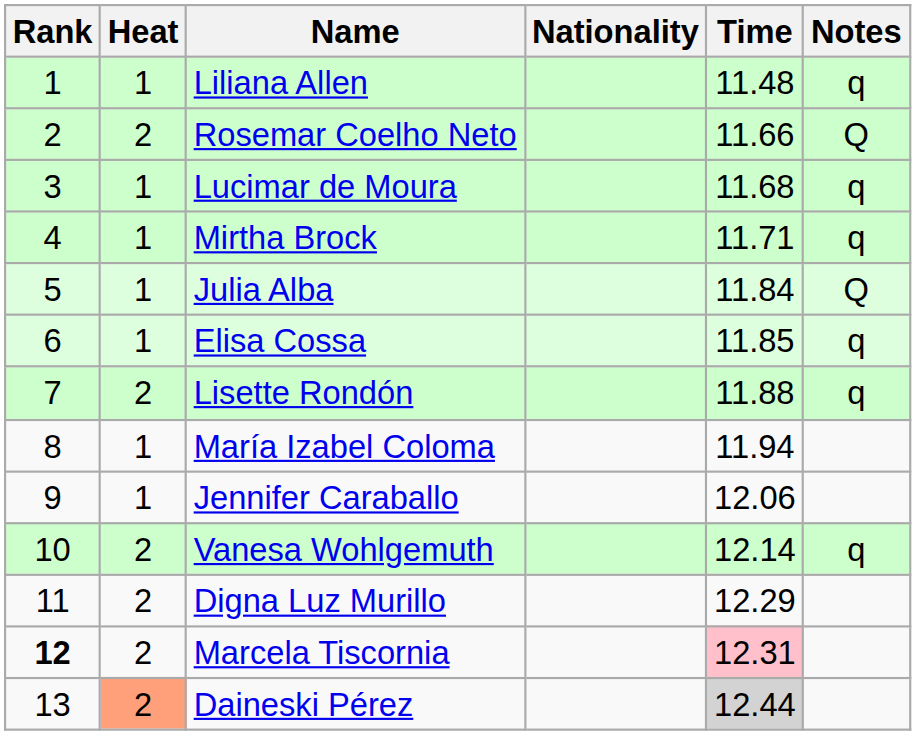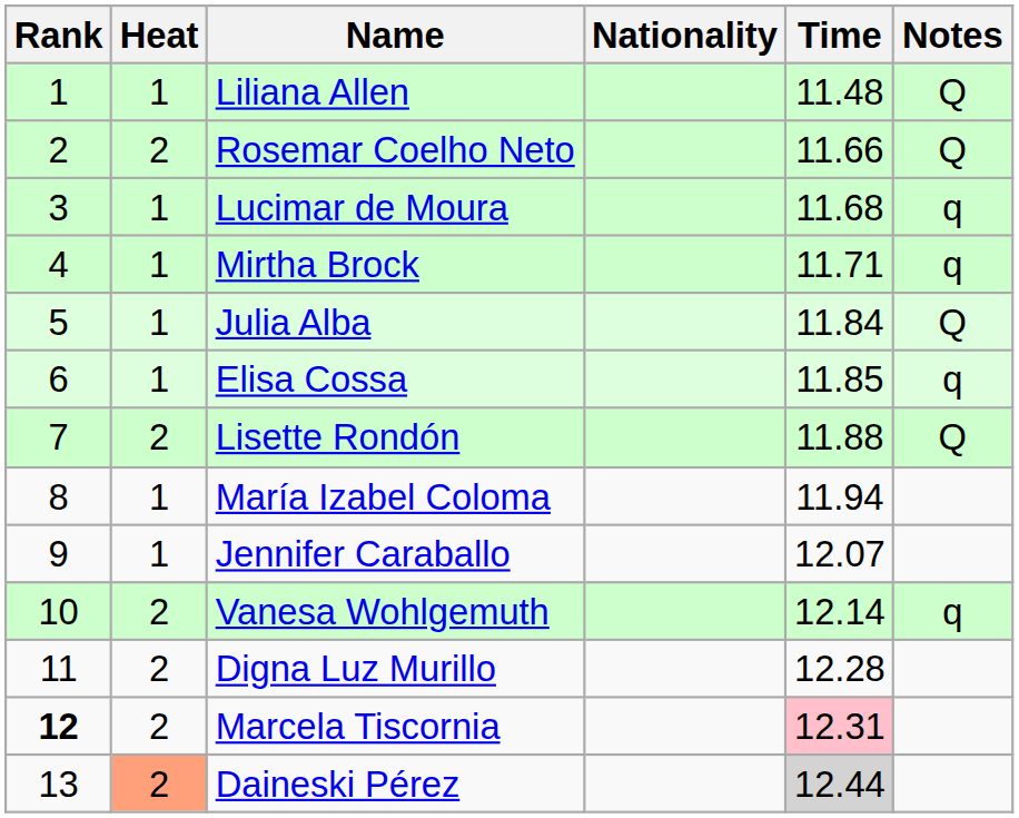Liliana Allen | Notes: q -> Q
Lisette Rondón | Notes: q -> Q
Jennifer Caraballo | Time: 12.06 -> 12.07
Digna Luz Murillo | Time: 12.29 -> 12.28
